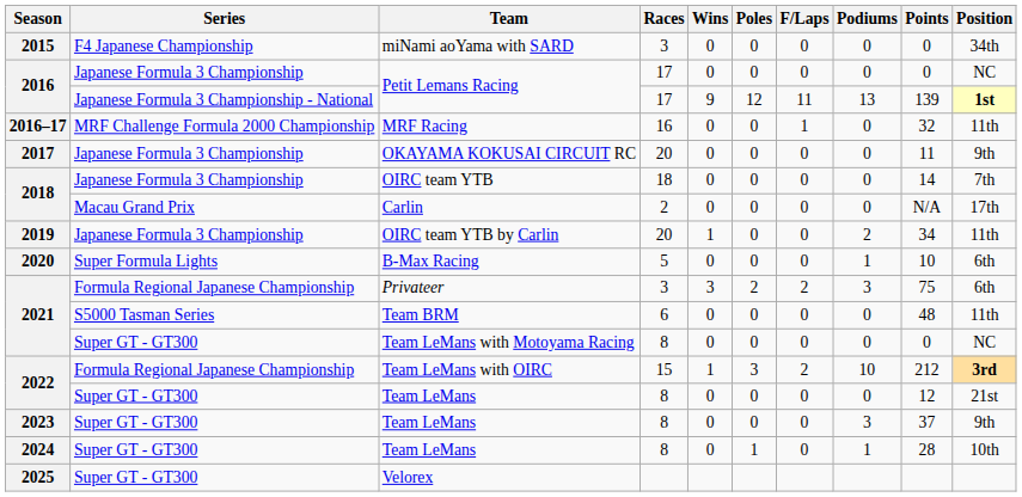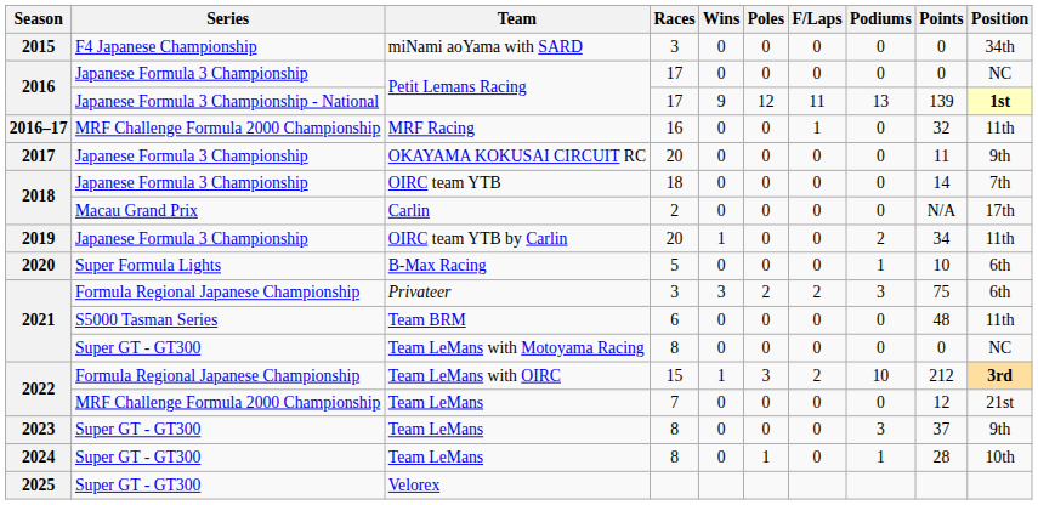2022 / Team LeMans | Series: Super GT - GT300 -> MRF Challenge Formula 2000 Championship
2022 / Team LeMans | Races: 8 -> 7
